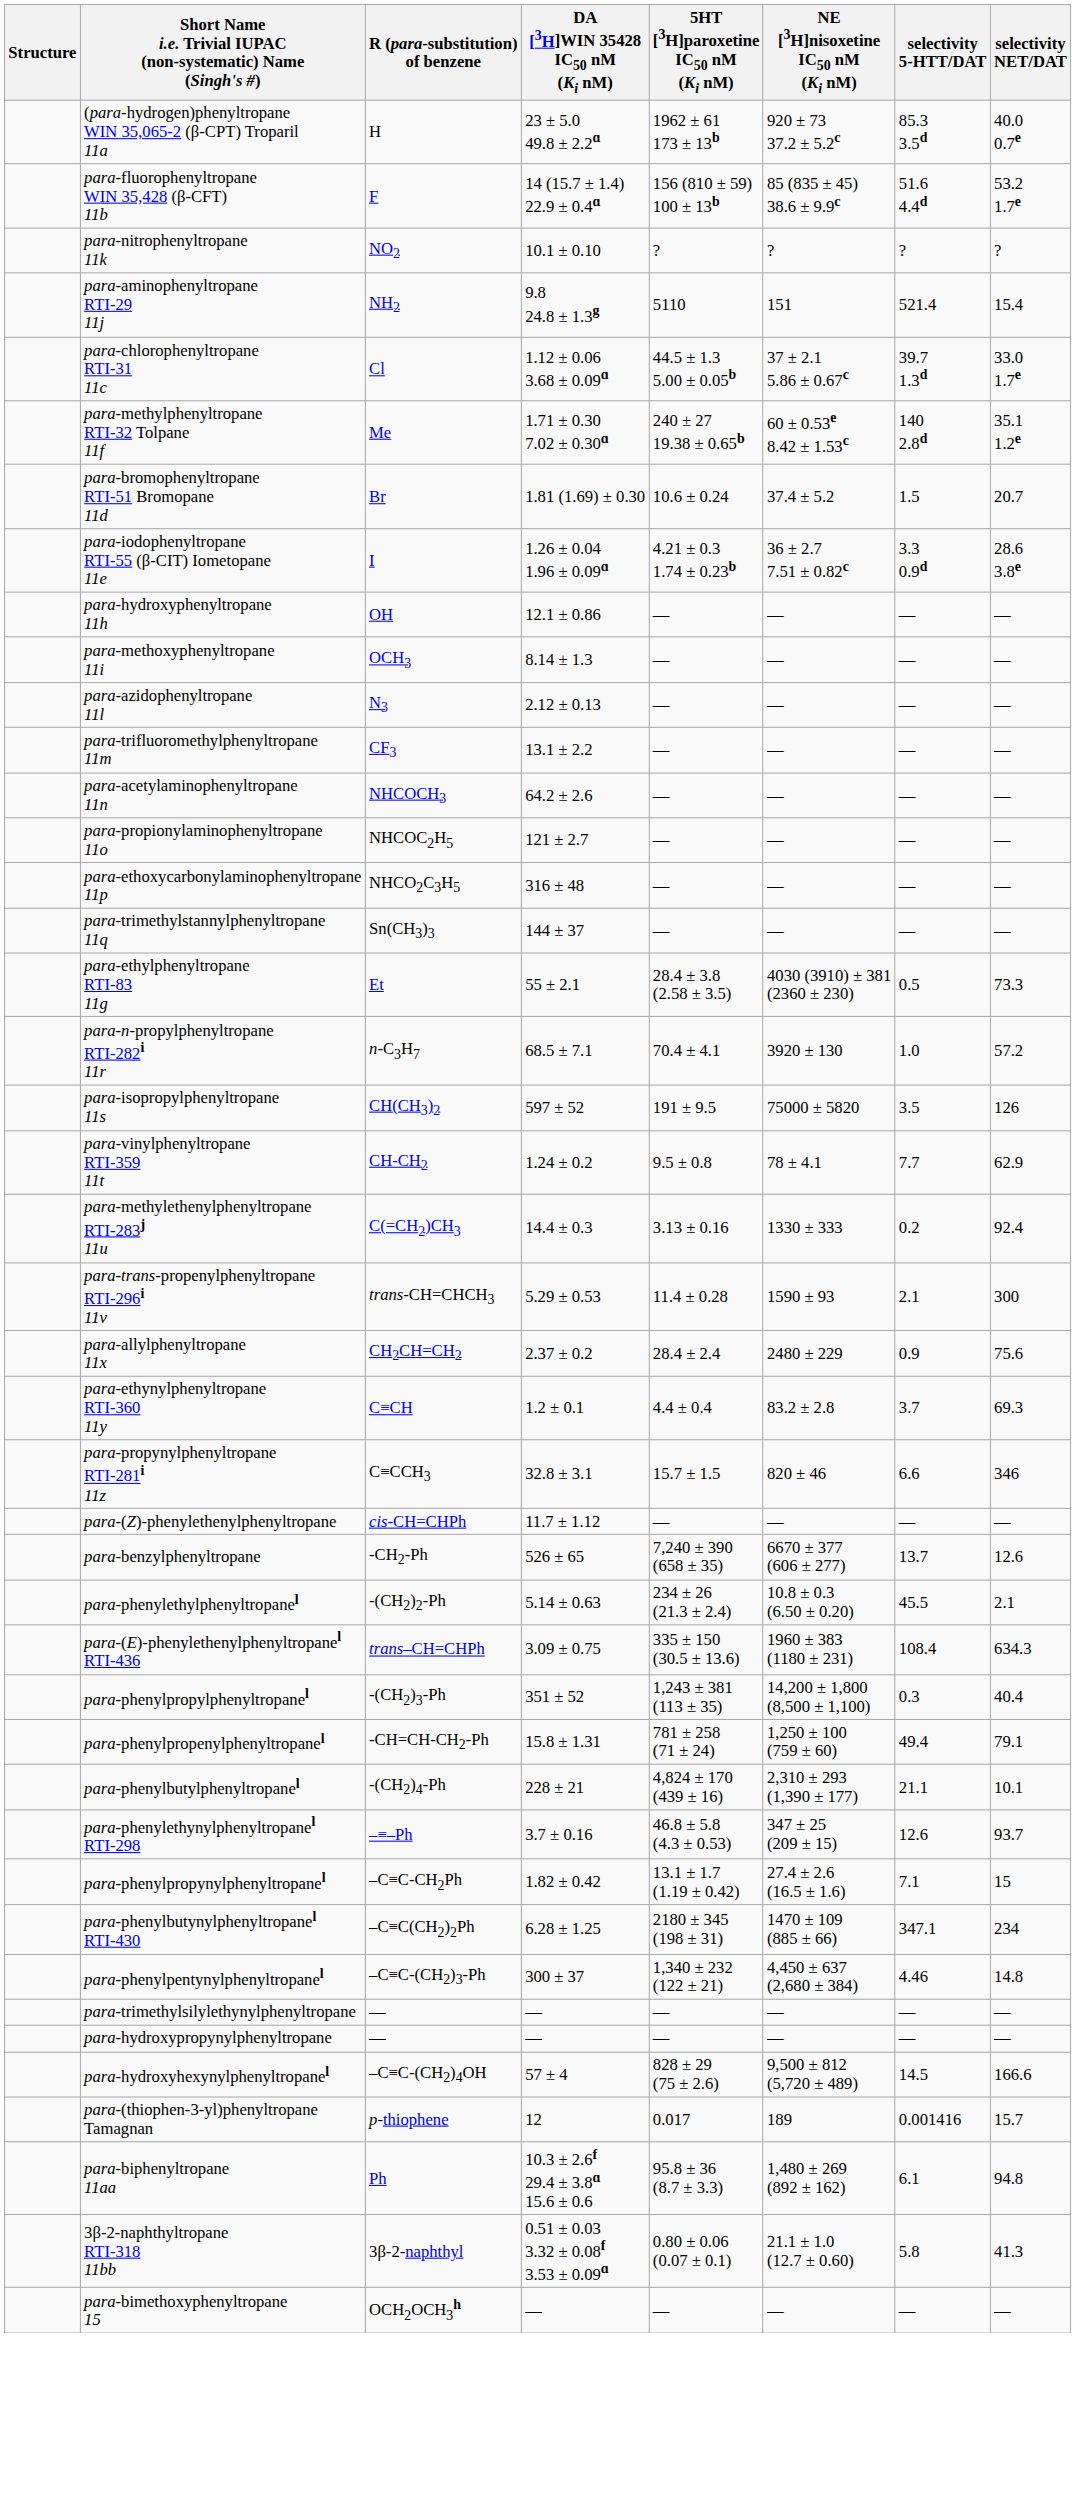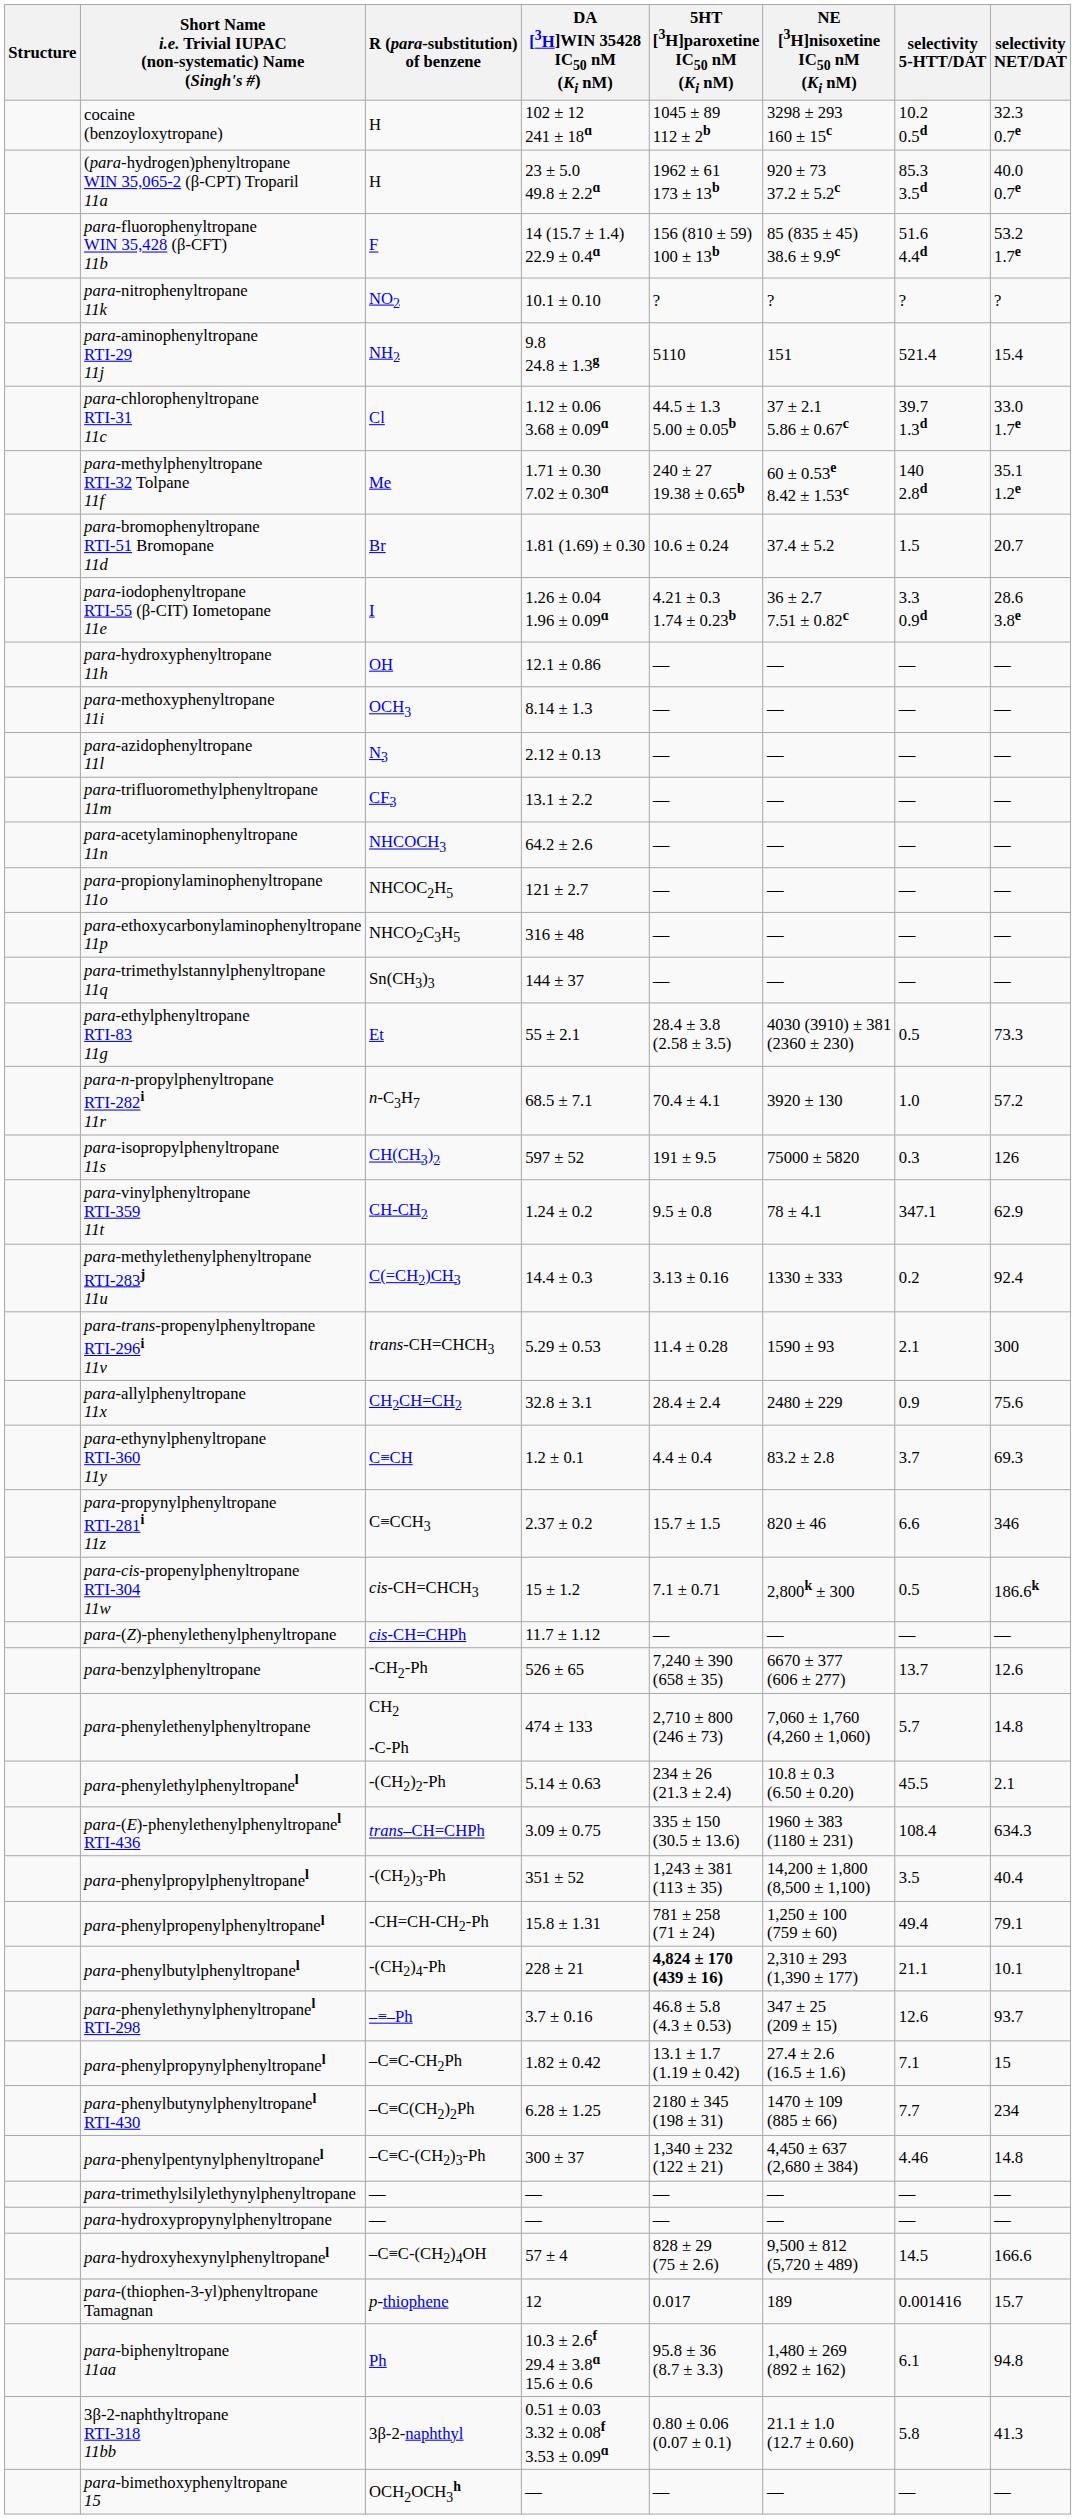+ row: cocaine (benzoyloxytropane) | H | 102 ± 12 241 ± 18ɑ | 1045 ± 89 112 ± 2b | 3298 ± 293 160 ± 15c | 10.2 0.5d | 32.3 0.7e
para-isopropylphenyltropane 11s | selectivity 5-HTT/DAT: 3.5 -> 0.3
para-vinylphenyltropane RTI-359 11t | selectivity 5-HTT/DAT: 7.7 -> 347.1
para-allylphenyltropane 11x | DA [3H]WIN 35428 IC50 nM (Ki nM): 2.37 ± 0.2 -> 32.8 ± 3.1
para-propynylphenyltropane RTI-281i 11z | DA [3H]WIN 35428 IC50 nM (Ki nM): 32.8 ± 3.1 -> 2.37 ± 0.2
+ row: para-cis-propenylphenyltropane RTI-304 11w | cis-CH=CHCH3 | 15 ± 1.2 | 7.1 ± 0.71 | 2,800k ± 300 | 0.5 | 186.6k
+ row: para-phenylethenylphenyltropane | CH2 -C-Ph | 474 ± 133 | 2,710 ± 800 (246 ± 73) | 7,060 ± 1,760 (4,260 ± 1,060) | 5.7 | 14.8
para-phenylpropylphenyltropanel | selectivity 5-HTT/DAT: 0.3 -> 3.5
para-phenylbutylphenyltropanel | 5HT [3H]paroxetine IC50 nM (Ki nM): normal -> bold
para-phenylbutynylphenyltropanel RTI-430 | selectivity 5-HTT/DAT: 347.1 -> 7.7
